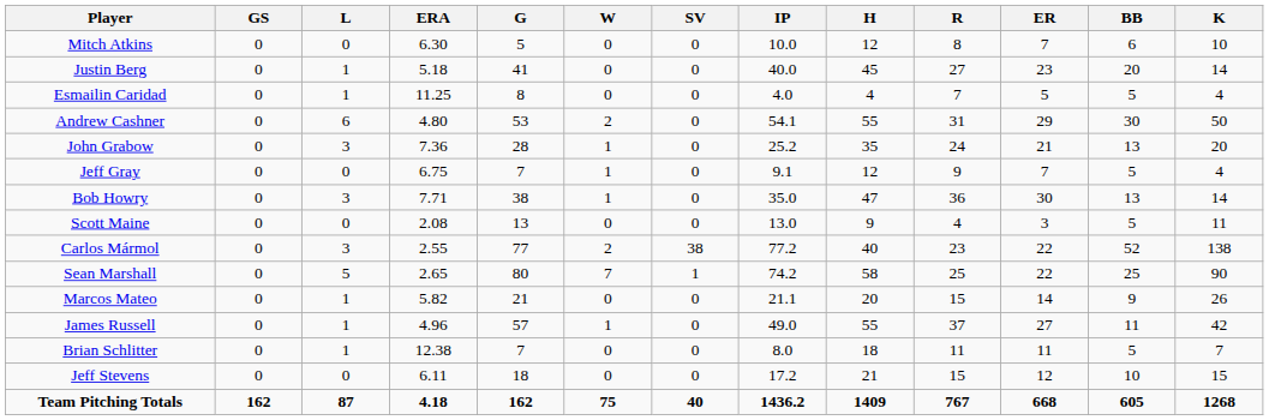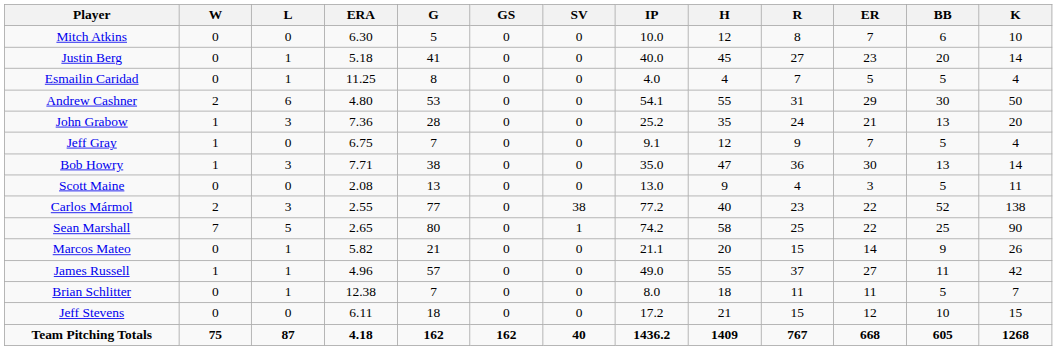columns swapped: W <-> GS
